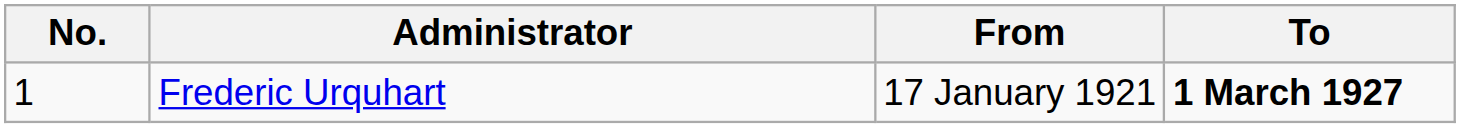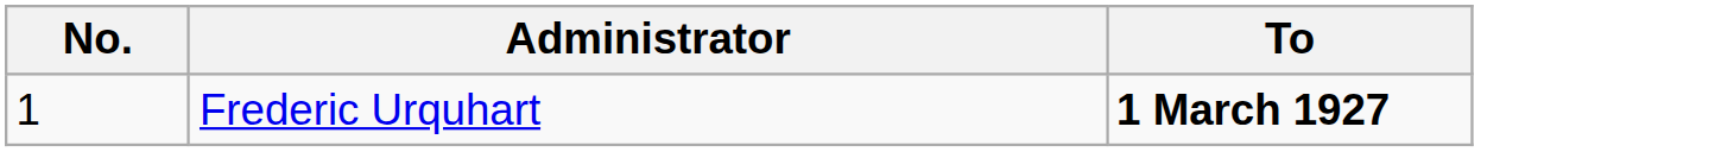- column: From | 17 January 1921
